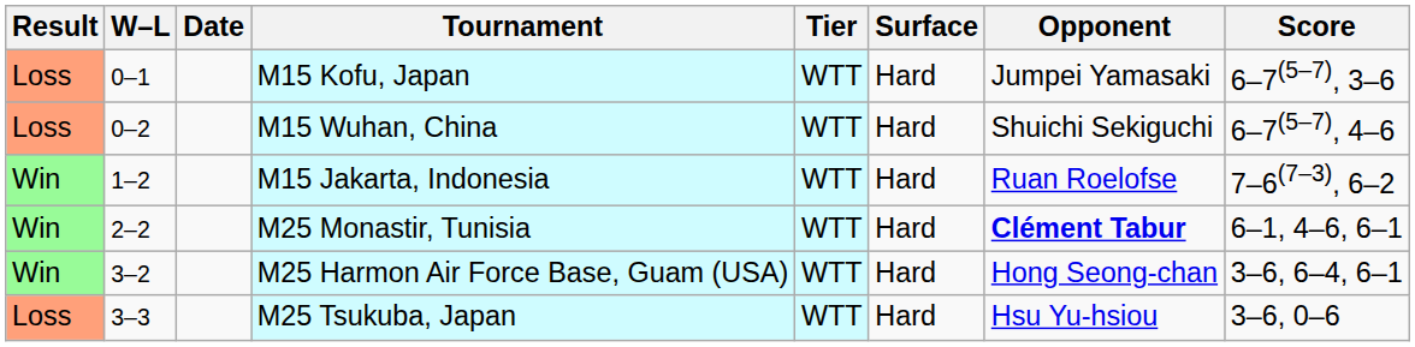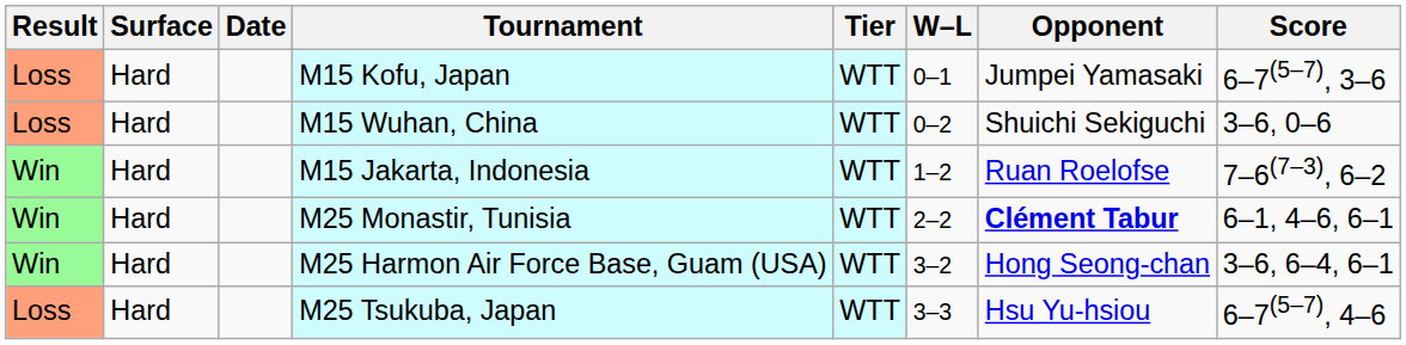columns swapped: W–L <-> Surface
M15 Wuhan, China | Score: 6–7(5–7), 4–6 -> 3–6, 0–6
M25 Tsukuba, Japan | Score: 3–6, 0–6 -> 6–7(5–7), 4–6
